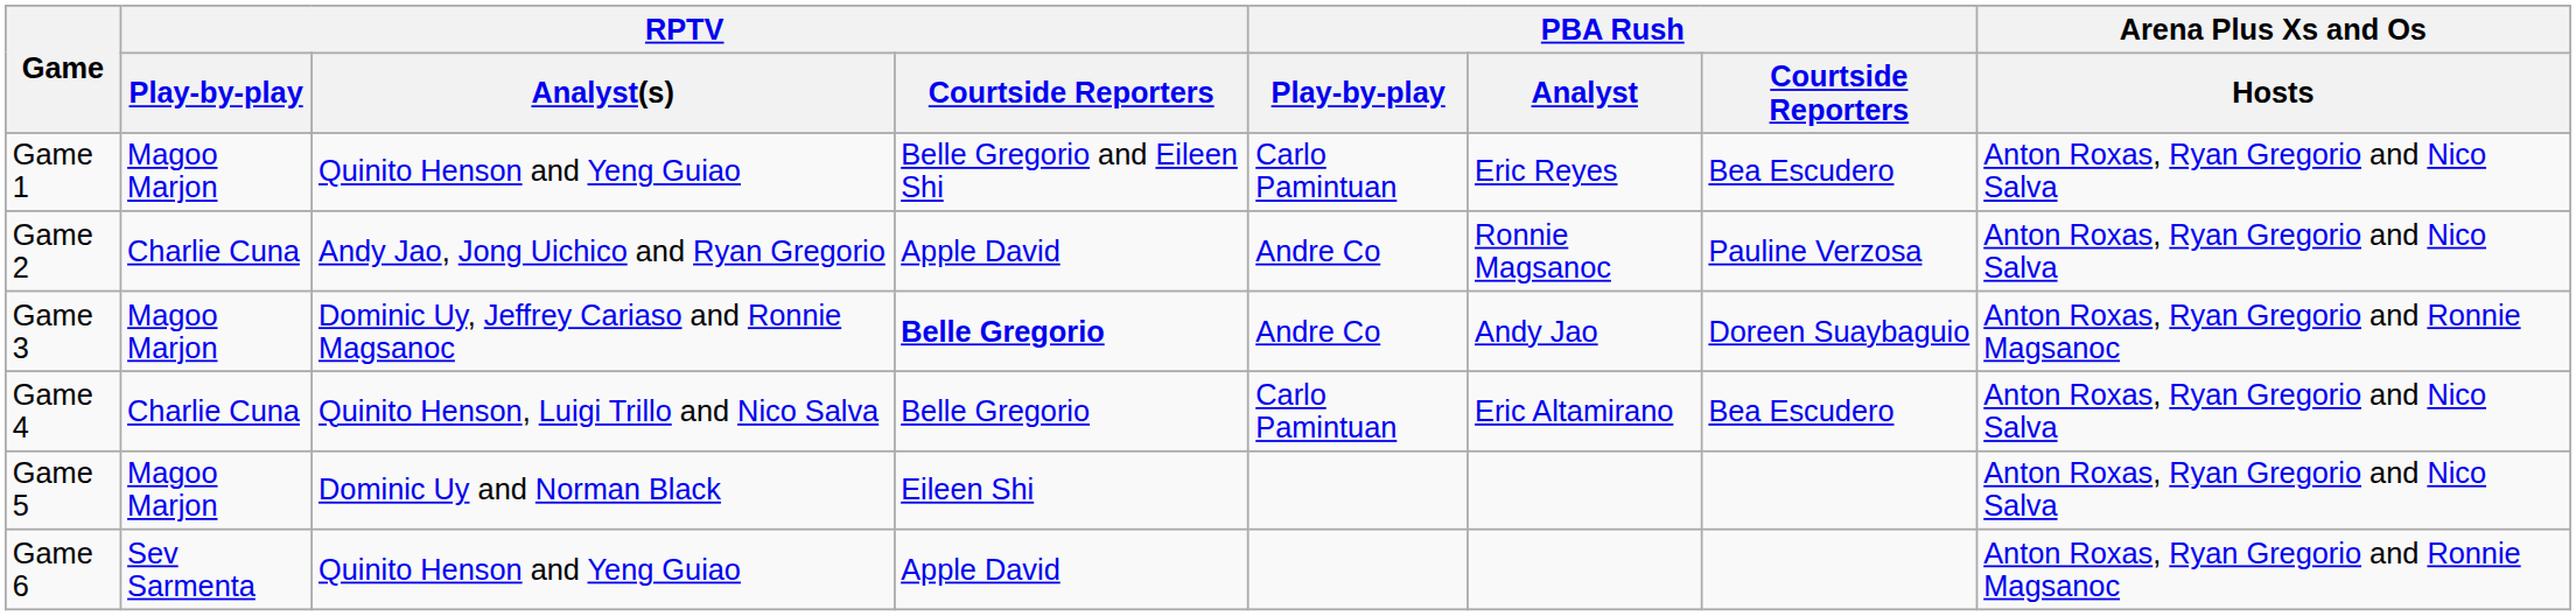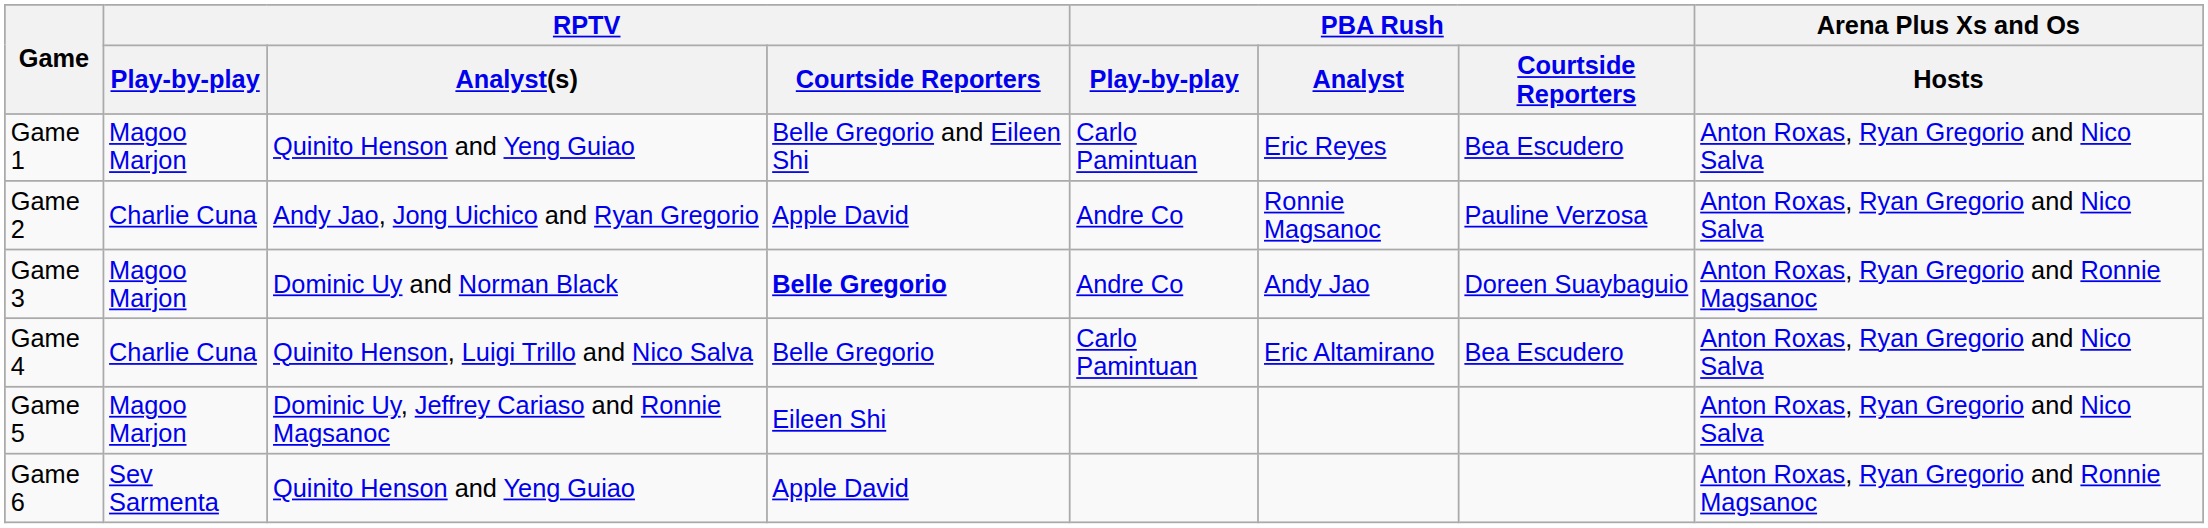Game 3 | RPTV / Analyst(s): Dominic Uy, Jeffrey Cariaso and Ronnie Magsanoc -> Dominic Uy and Norman Black
Game 5 | RPTV / Analyst(s): Dominic Uy and Norman Black -> Dominic Uy, Jeffrey Cariaso and Ronnie Magsanoc
